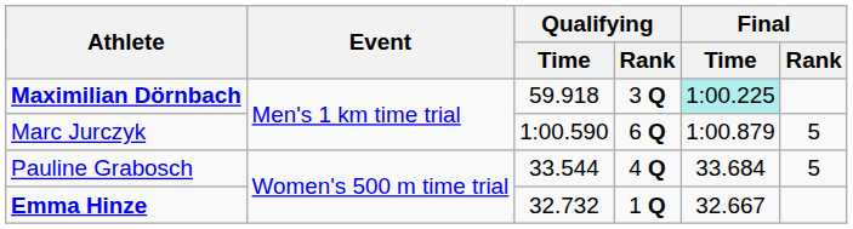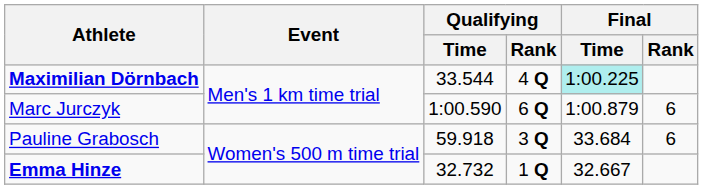Maximilian Dörnbach | Qualifying / Time: 59.918 -> 33.544
Maximilian Dörnbach | Qualifying / Rank: 3 Q -> 4 Q
Marc Jurczyk | Final / Rank: 5 -> 6
Pauline Grabosch | Qualifying / Time: 33.544 -> 59.918
Pauline Grabosch | Qualifying / Rank: 4 Q -> 3 Q
Pauline Grabosch | Final / Rank: 5 -> 6
